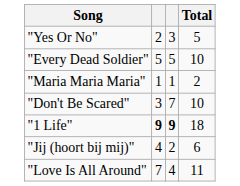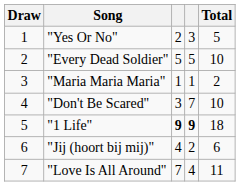+ column: Draw | 1 | 2 | 3 | 4 | 5 | 6 | 7
